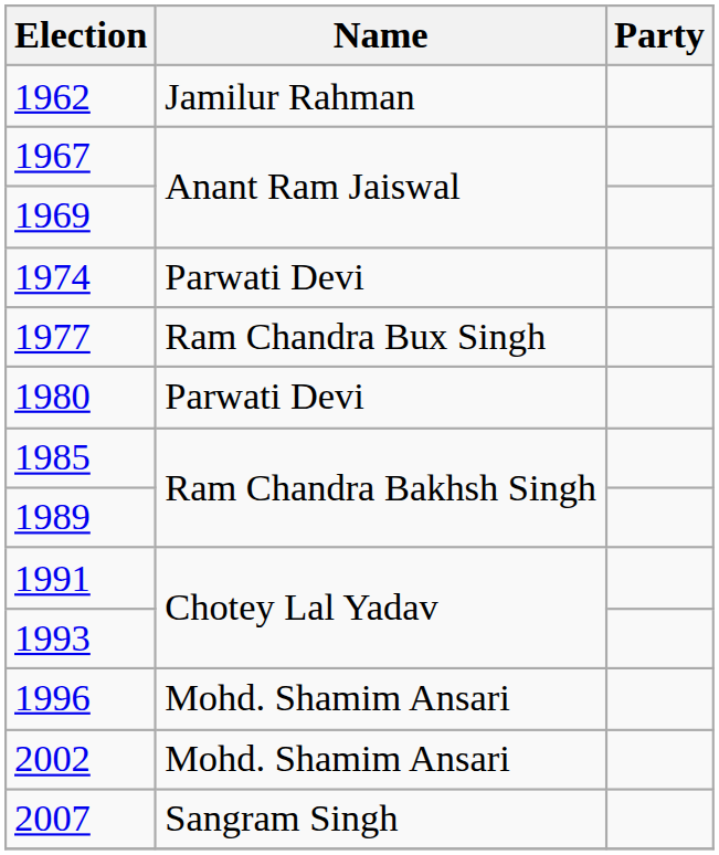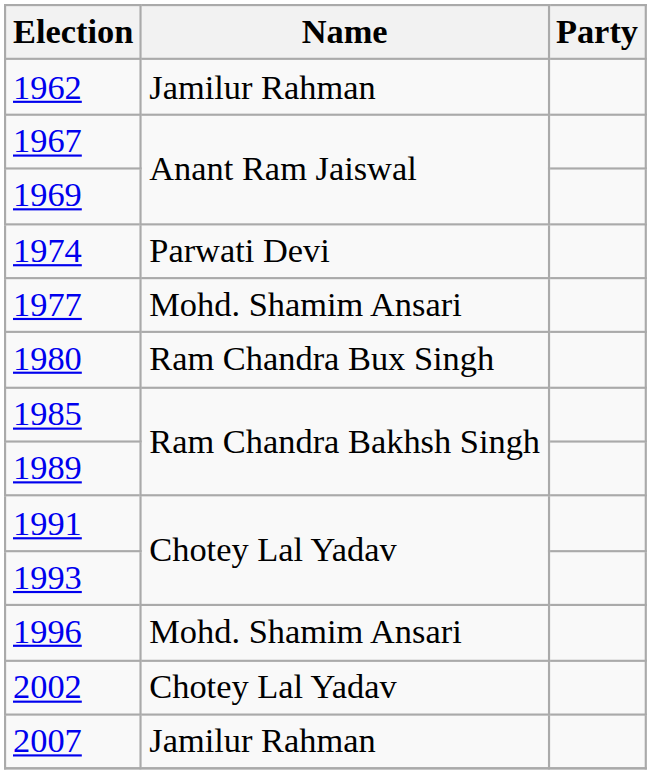1977 | Name: Ram Chandra Bux Singh -> Mohd. Shamim Ansari
1980 | Name: Parwati Devi -> Ram Chandra Bux Singh
2002 | Name: Mohd. Shamim Ansari -> Chotey Lal Yadav
2007 | Name: Sangram Singh -> Jamilur Rahman
